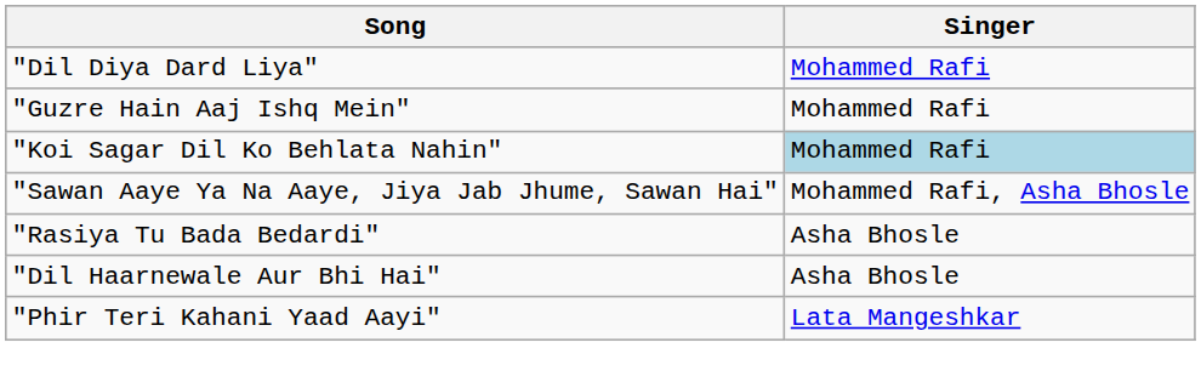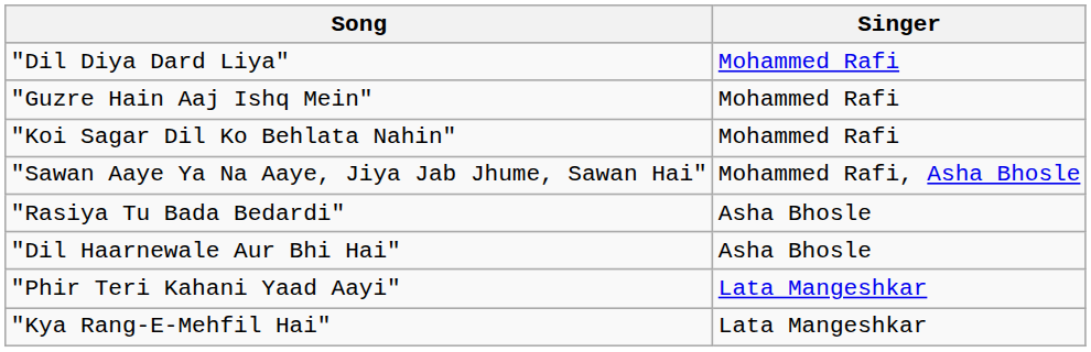"Koi Sagar Dil Ko Behlata Nahin" | Singer: lightblue background -> no background
+ row: "Kya Rang-E-Mehfil Hai" | Lata Mangeshkar
